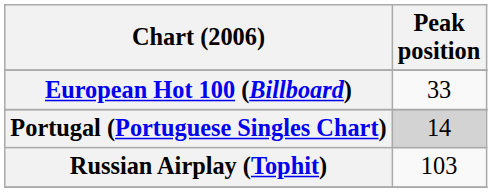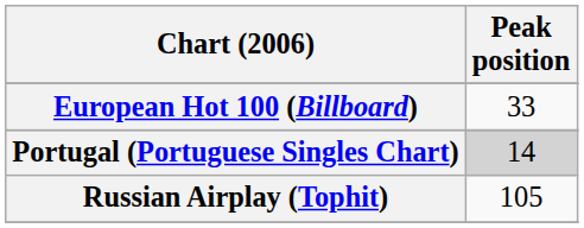Russian Airplay (Tophit) | Peak position: 103 -> 105
